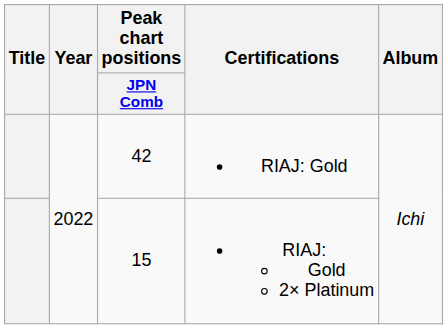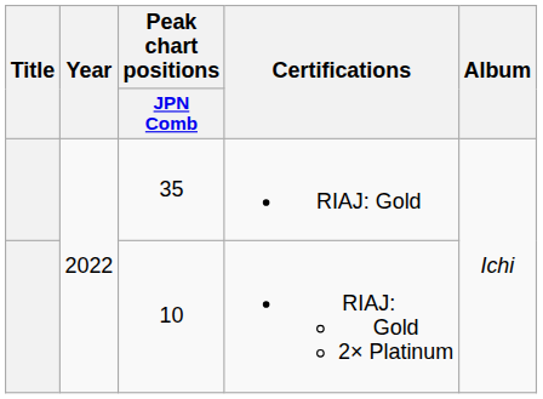RIAJ: Gold | Peak chart positions / JPN Comb: 42 -> 35
RIAJ: Gold 2× Platinum | Peak chart positions / JPN Comb: 15 -> 10
